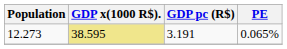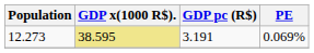12.273 | PE: 0.065% -> 0.069%
